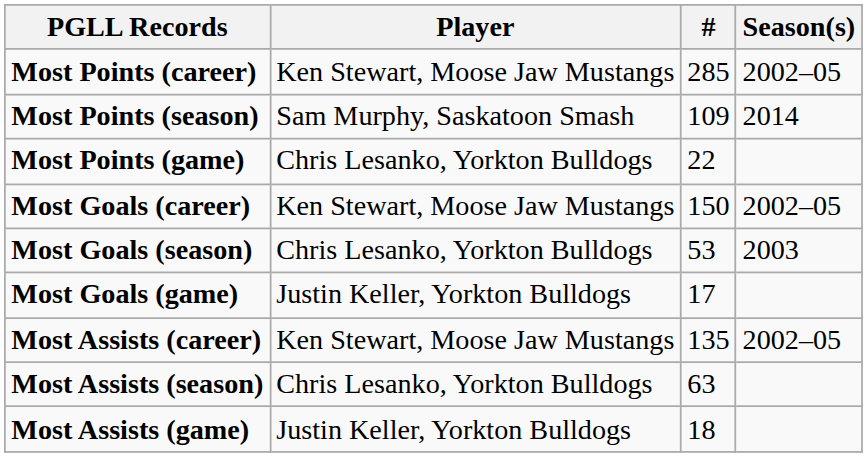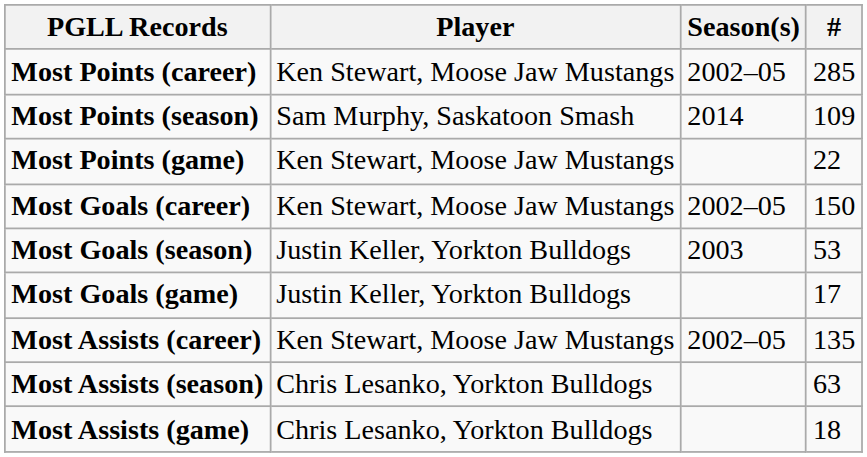columns swapped: # <-> Season(s)
Most Points (game) | Player: Chris Lesanko, Yorkton Bulldogs -> Ken Stewart, Moose Jaw Mustangs
Most Goals (season) | Player: Chris Lesanko, Yorkton Bulldogs -> Justin Keller, Yorkton Bulldogs
Most Assists (game) | Player: Justin Keller, Yorkton Bulldogs -> Chris Lesanko, Yorkton Bulldogs
